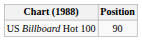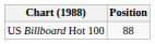US Billboard Hot 100 | Position: 90 -> 88
